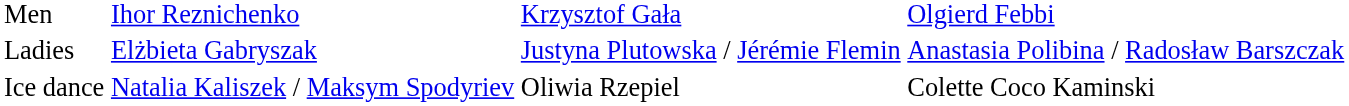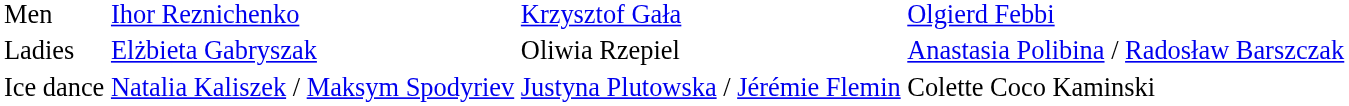Ladies | column 3: Justyna Plutowska / Jérémie Flemin -> Oliwia Rzepiel
Ice dance | column 3: Oliwia Rzepiel -> Justyna Plutowska / Jérémie Flemin
